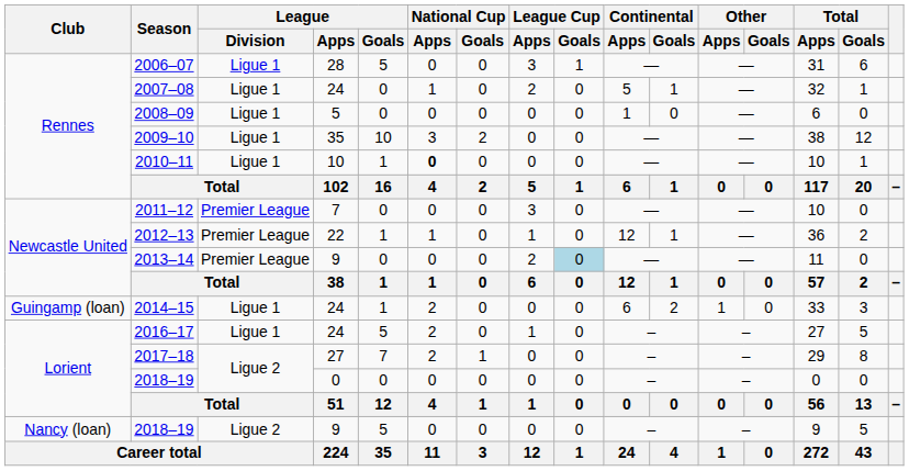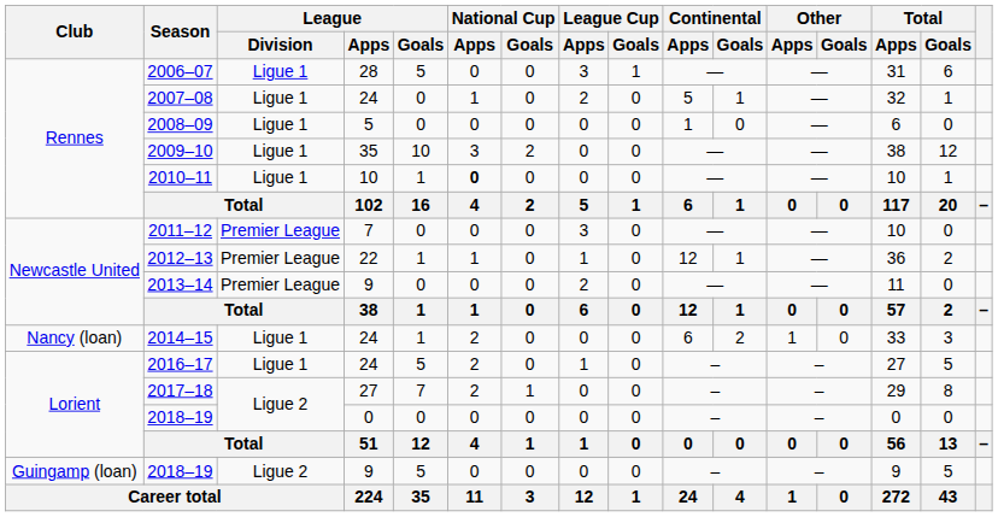2013–14 | League Cup / Goals: lightblue background -> no background
2014–15 | Club: Guingamp (loan) -> Nancy (loan)
2018–19 / 9 | Club: Nancy (loan) -> Guingamp (loan)
